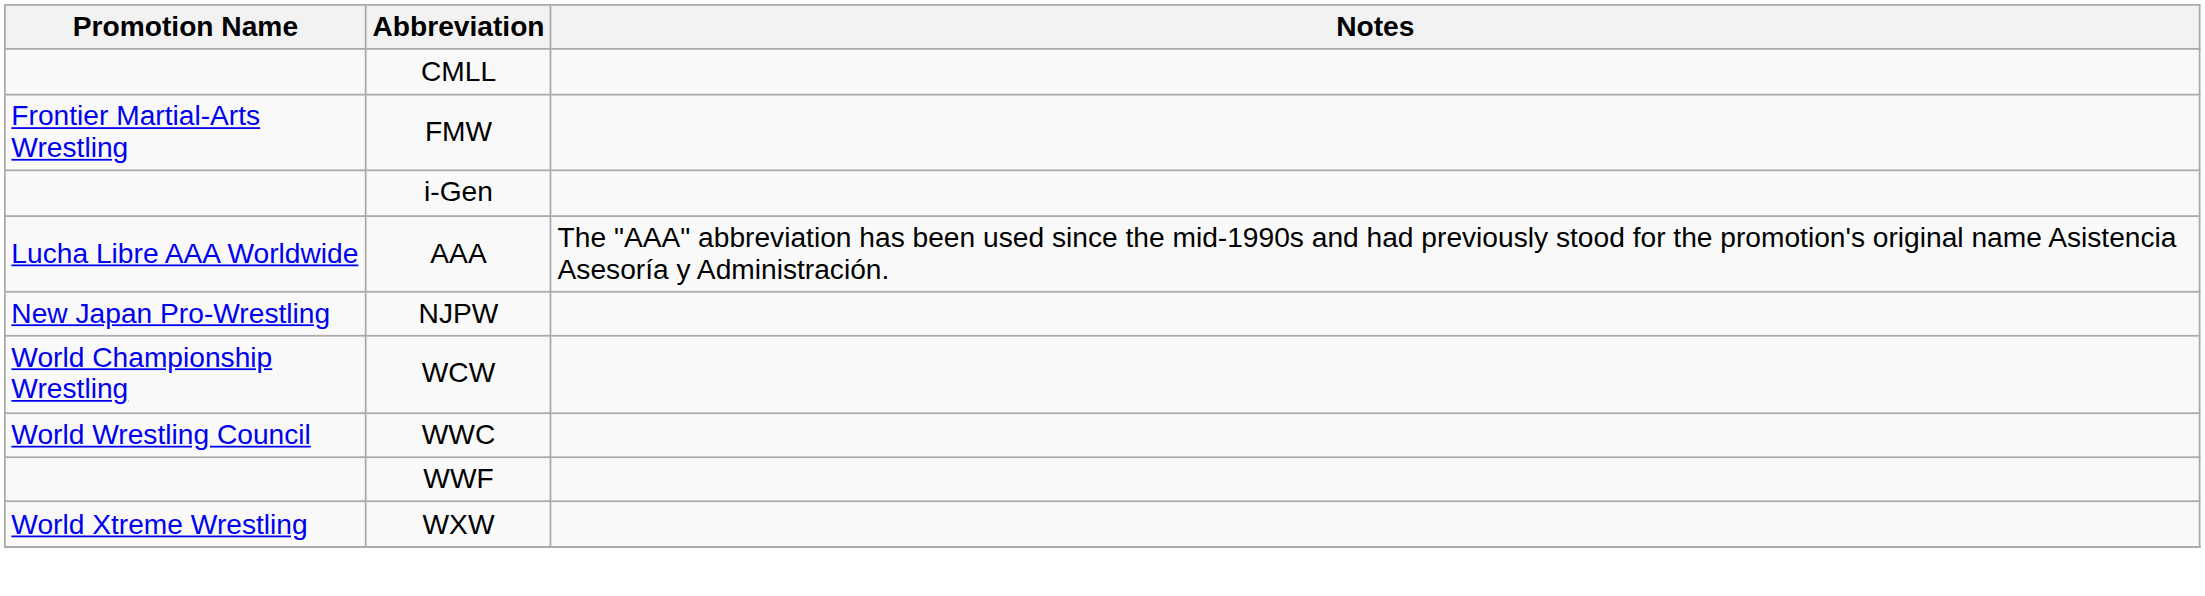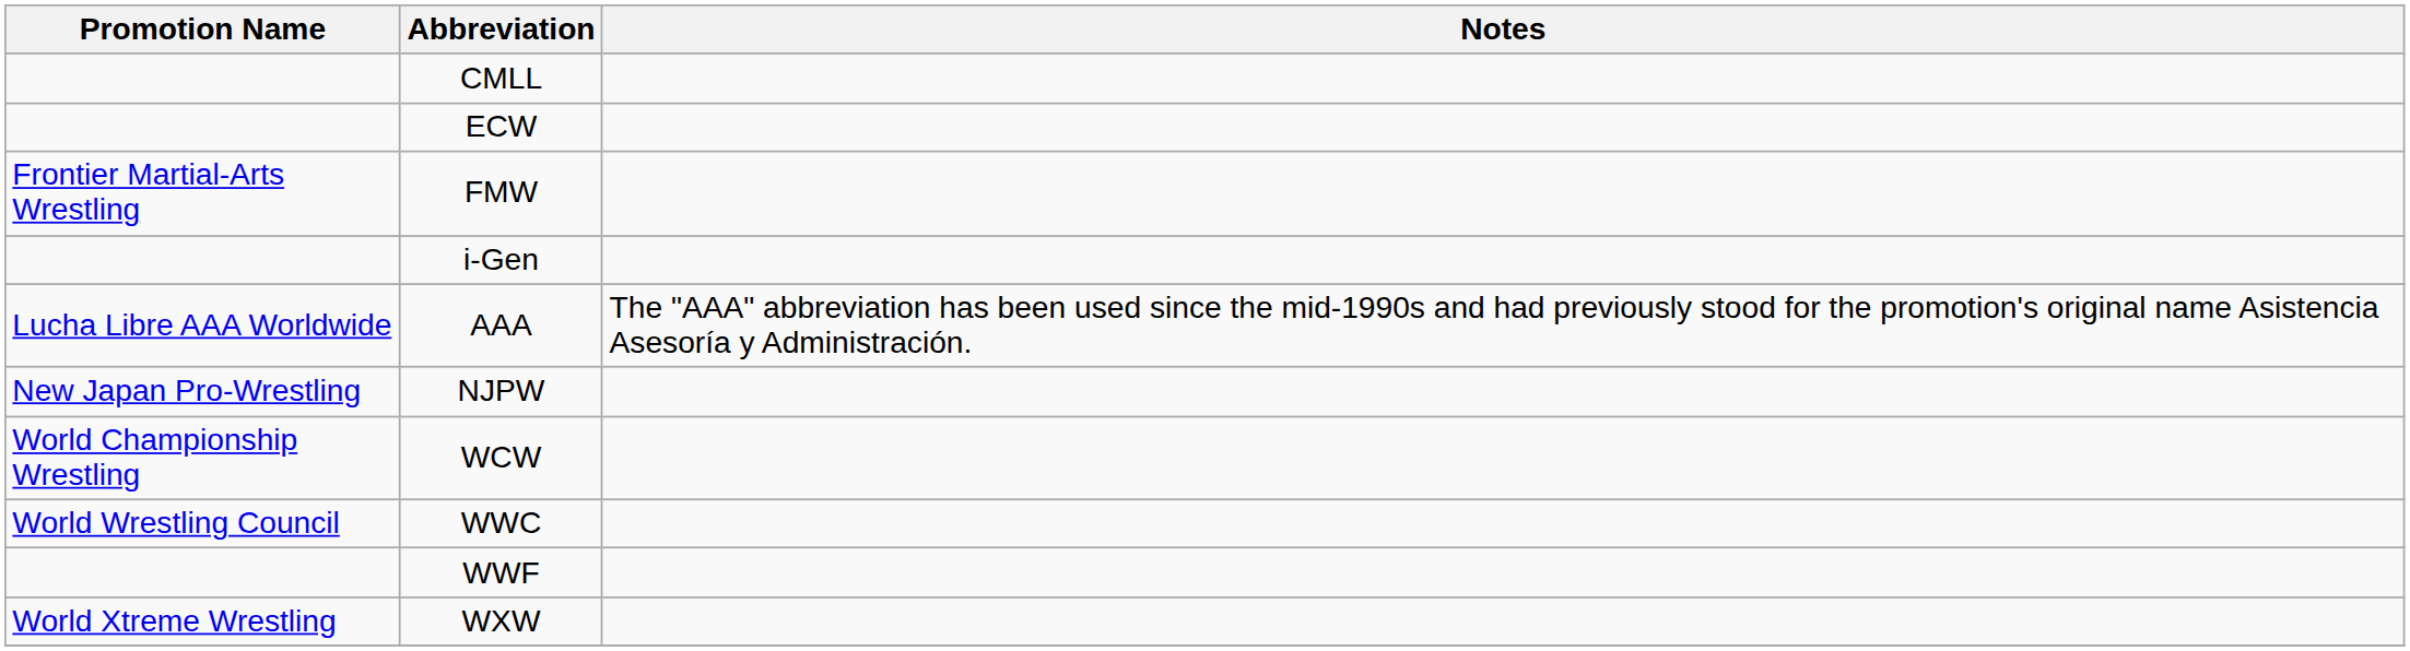+ row: ECW
